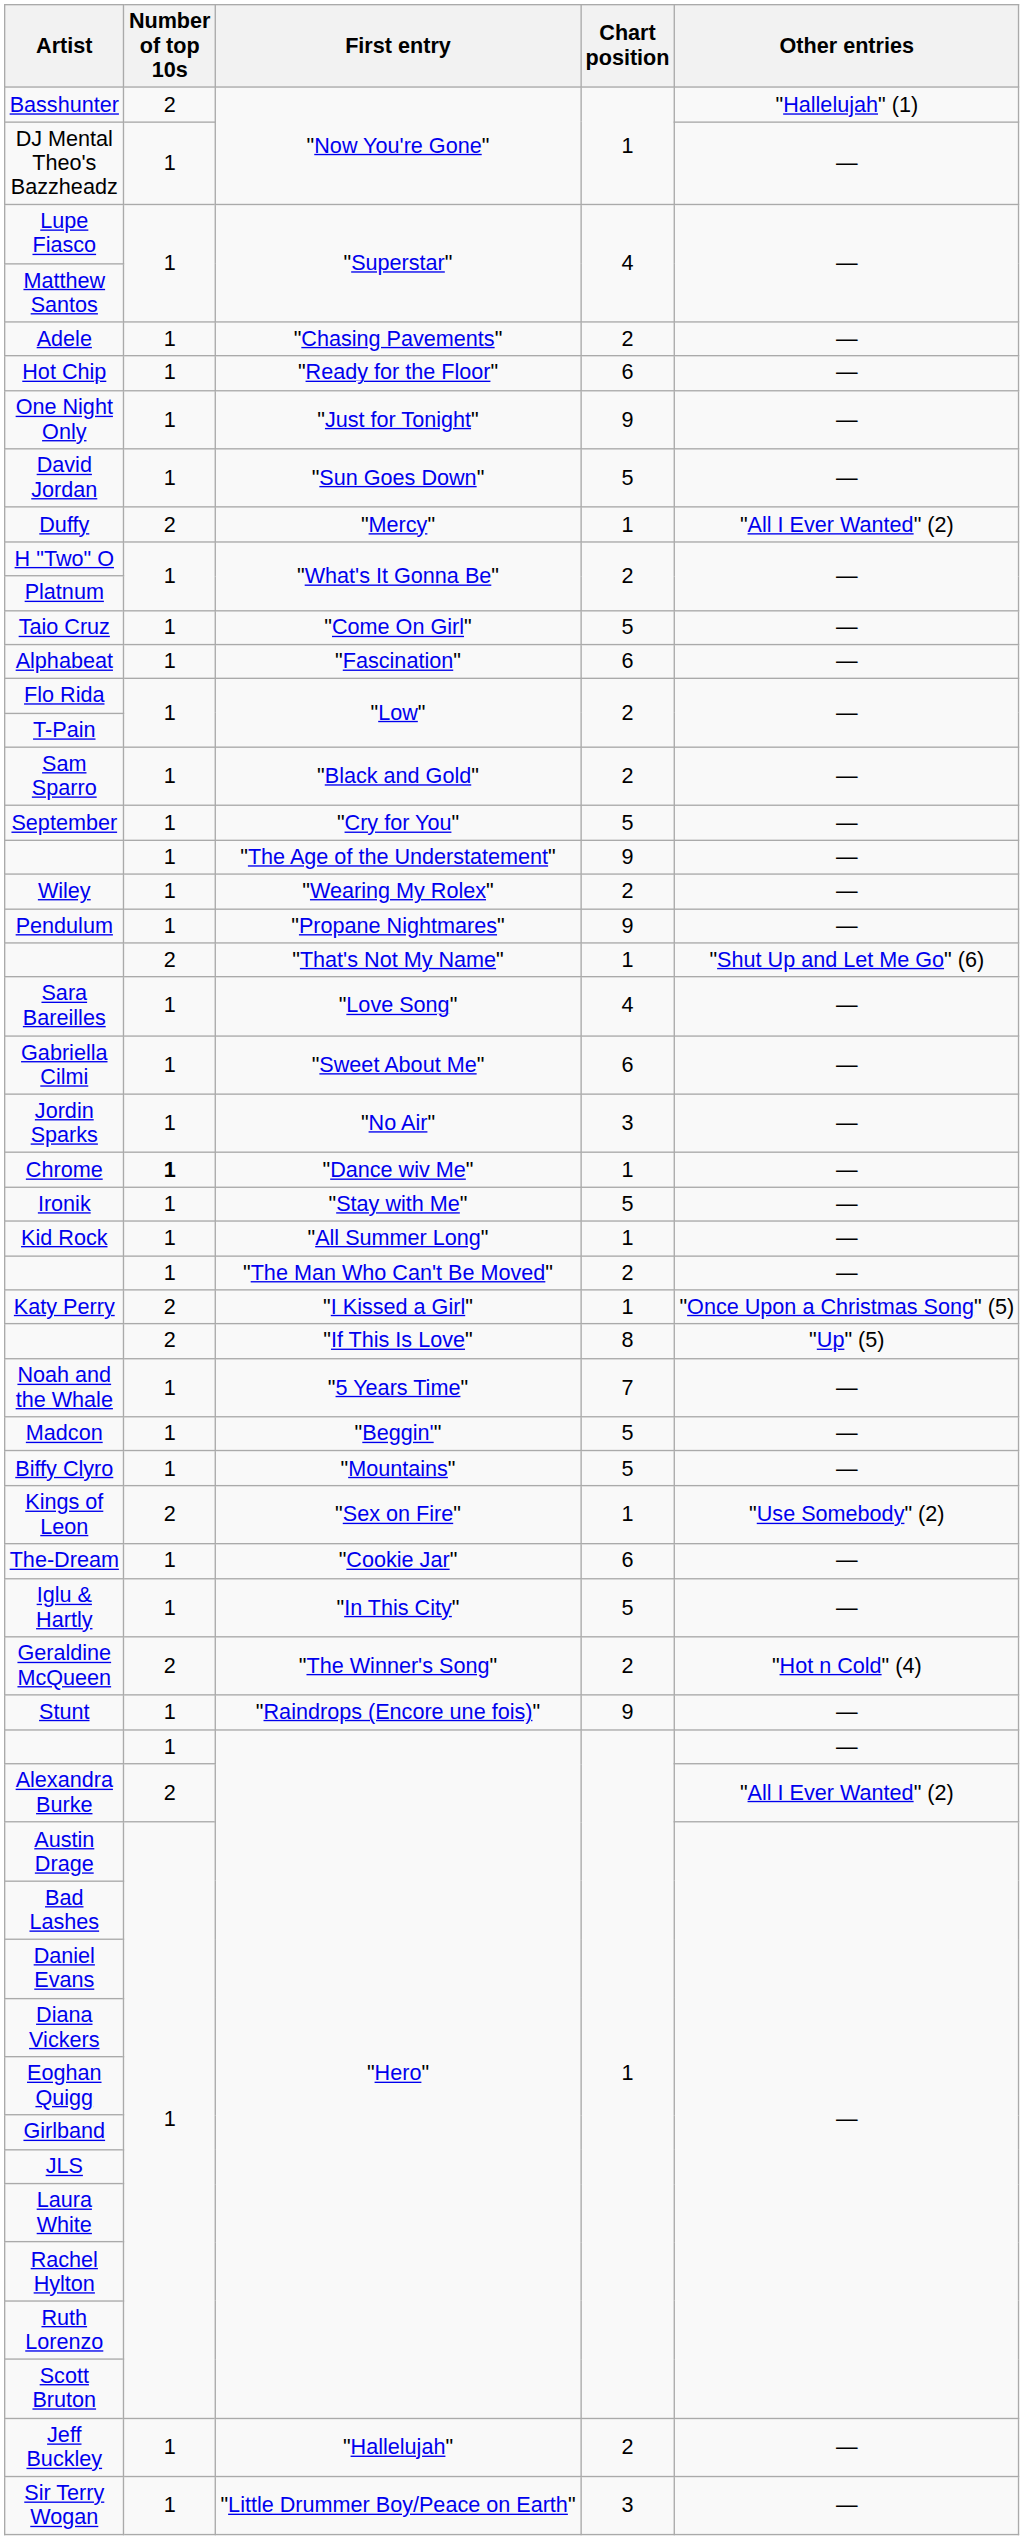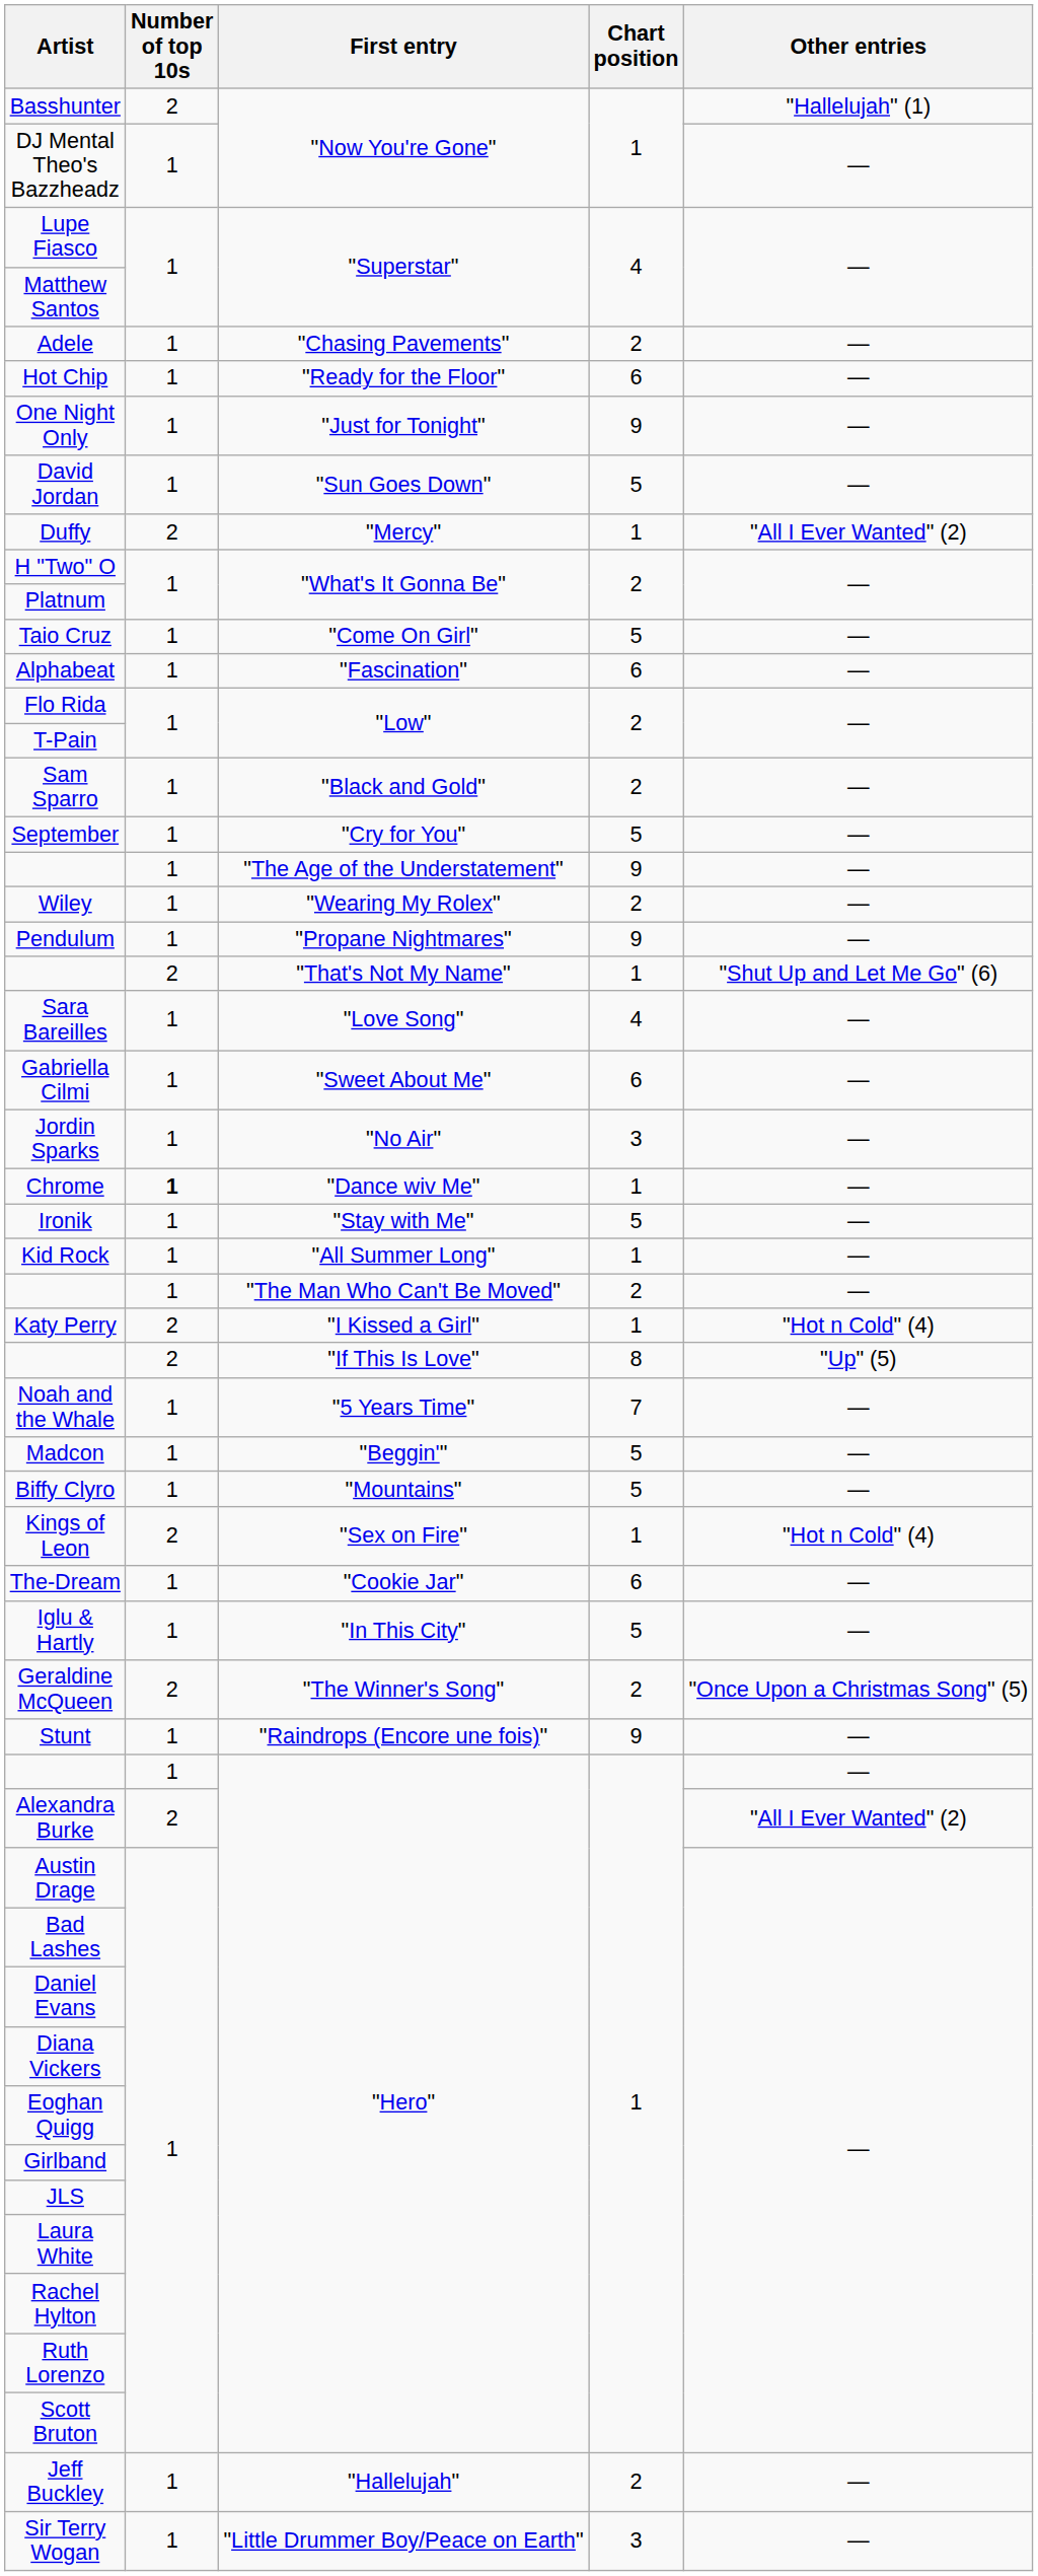Katy Perry | Other entries: "Once Upon a Christmas Song" (5) -> "Hot n Cold" (4)
Kings of Leon | Other entries: "Use Somebody" (2) -> "Hot n Cold" (4)
Geraldine McQueen | Other entries: "Hot n Cold" (4) -> "Once Upon a Christmas Song" (5)
